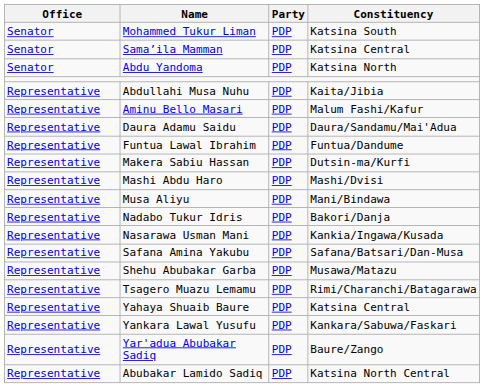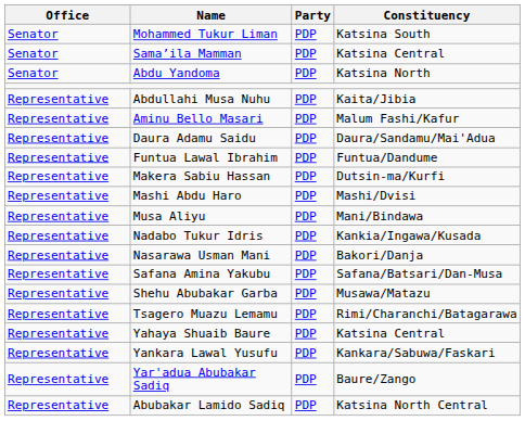Nadabo Tukur Idris | Constituency: Bakori/Danja -> Kankia/Ingawa/Kusada
Nasarawa Usman Mani | Constituency: Kankia/Ingawa/Kusada -> Bakori/Danja
